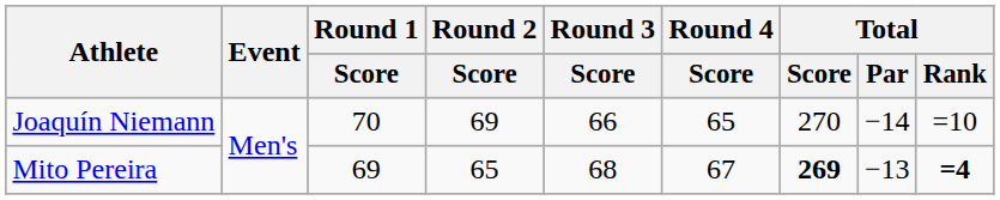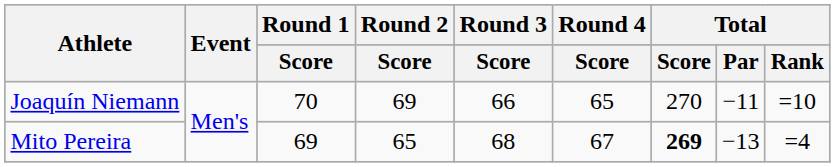Joaquín Niemann | Total / Par: −14 -> −11
Mito Pereira | Total / Rank: bold -> normal
